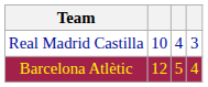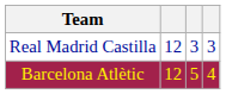Real Madrid Castilla | column 2: 10 -> 12
Real Madrid Castilla | column 3: 4 -> 3
